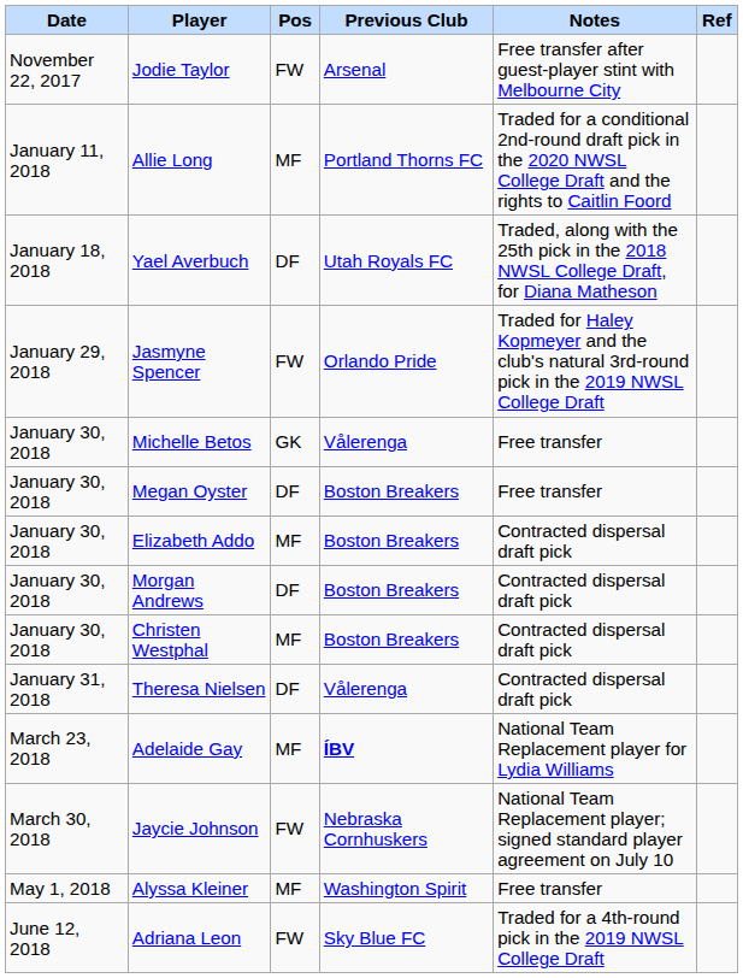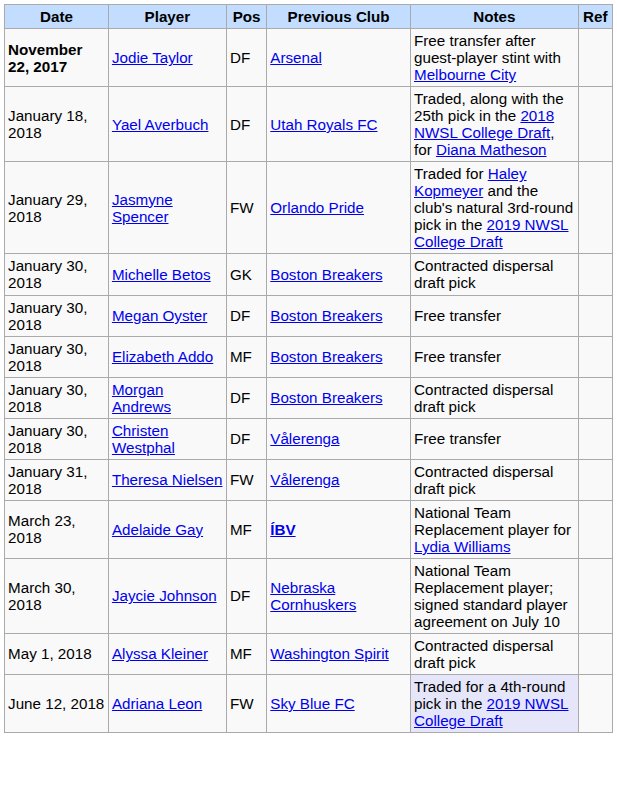Jodie Taylor | Date: normal -> bold
Jodie Taylor | Pos: FW -> DF
- row: January 11, 2018 | Allie Long | MF | Portland Thorns FC | Traded for a conditional 2nd-round draft pick in the 2020 NWSL College Draft and the rights to Caitlin Foord
Michelle Betos | Previous Club: Vålerenga -> Boston Breakers
Michelle Betos | Notes: Free transfer -> Contracted dispersal draft pick
Elizabeth Addo | Notes: Contracted dispersal draft pick -> Free transfer
Christen Westphal | Pos: MF -> DF
Christen Westphal | Previous Club: Boston Breakers -> Vålerenga
Christen Westphal | Notes: Contracted dispersal draft pick -> Free transfer
Theresa Nielsen | Pos: DF -> FW
Jaycie Johnson | Pos: FW -> DF
Alyssa Kleiner | Notes: Free transfer -> Contracted dispersal draft pick
Adriana Leon | Notes: no background -> lavender background
